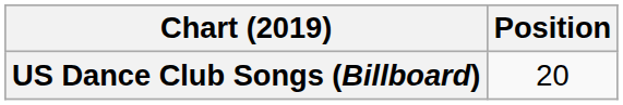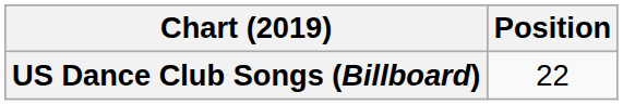US Dance Club Songs (Billboard) | Position: 20 -> 22
